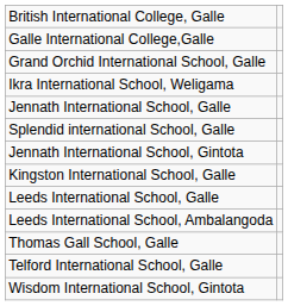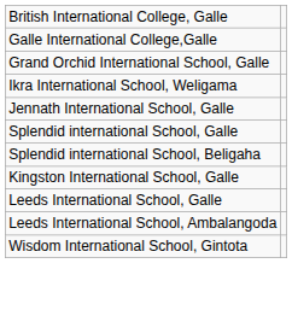+ row: Splendid international School, Beligaha
- row: Jennath International School, Gintota
- row: Thomas Gall School, Galle
- row: Telford International School, Galle
